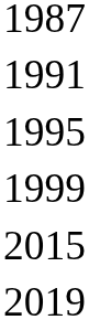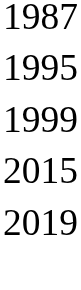- row: 1991
